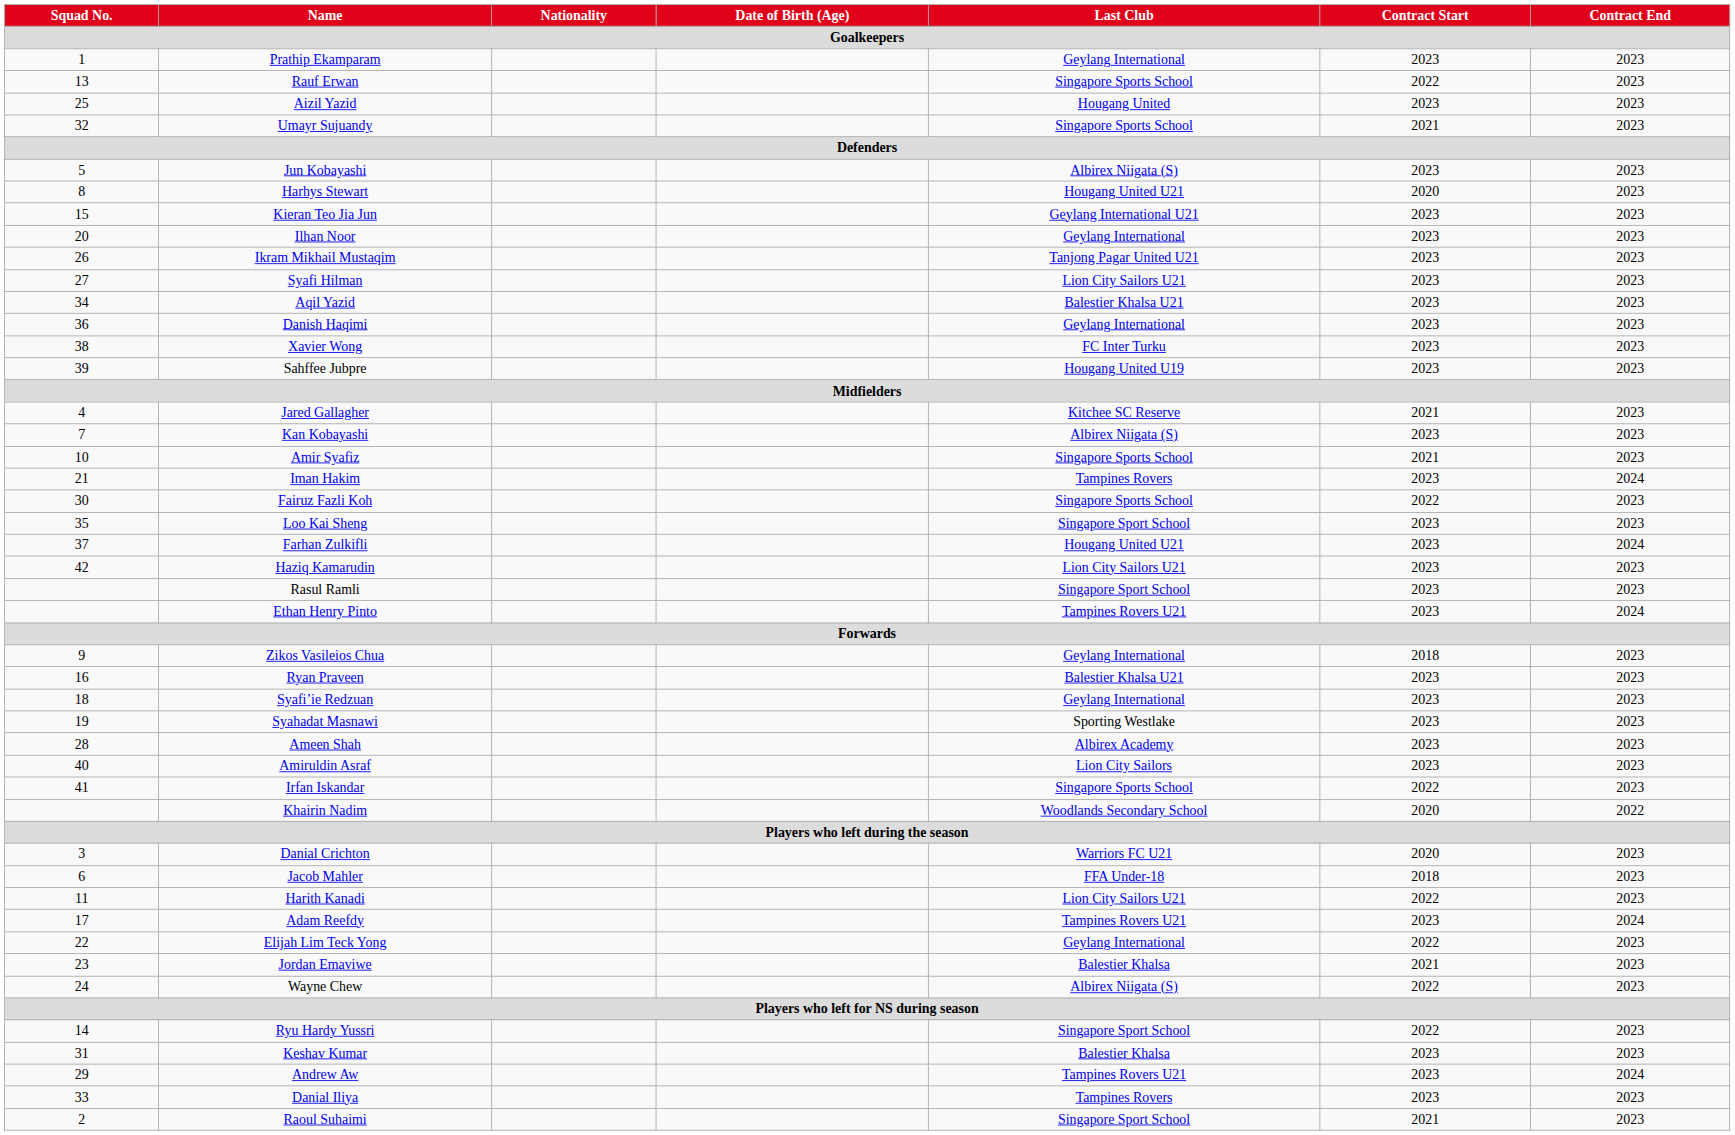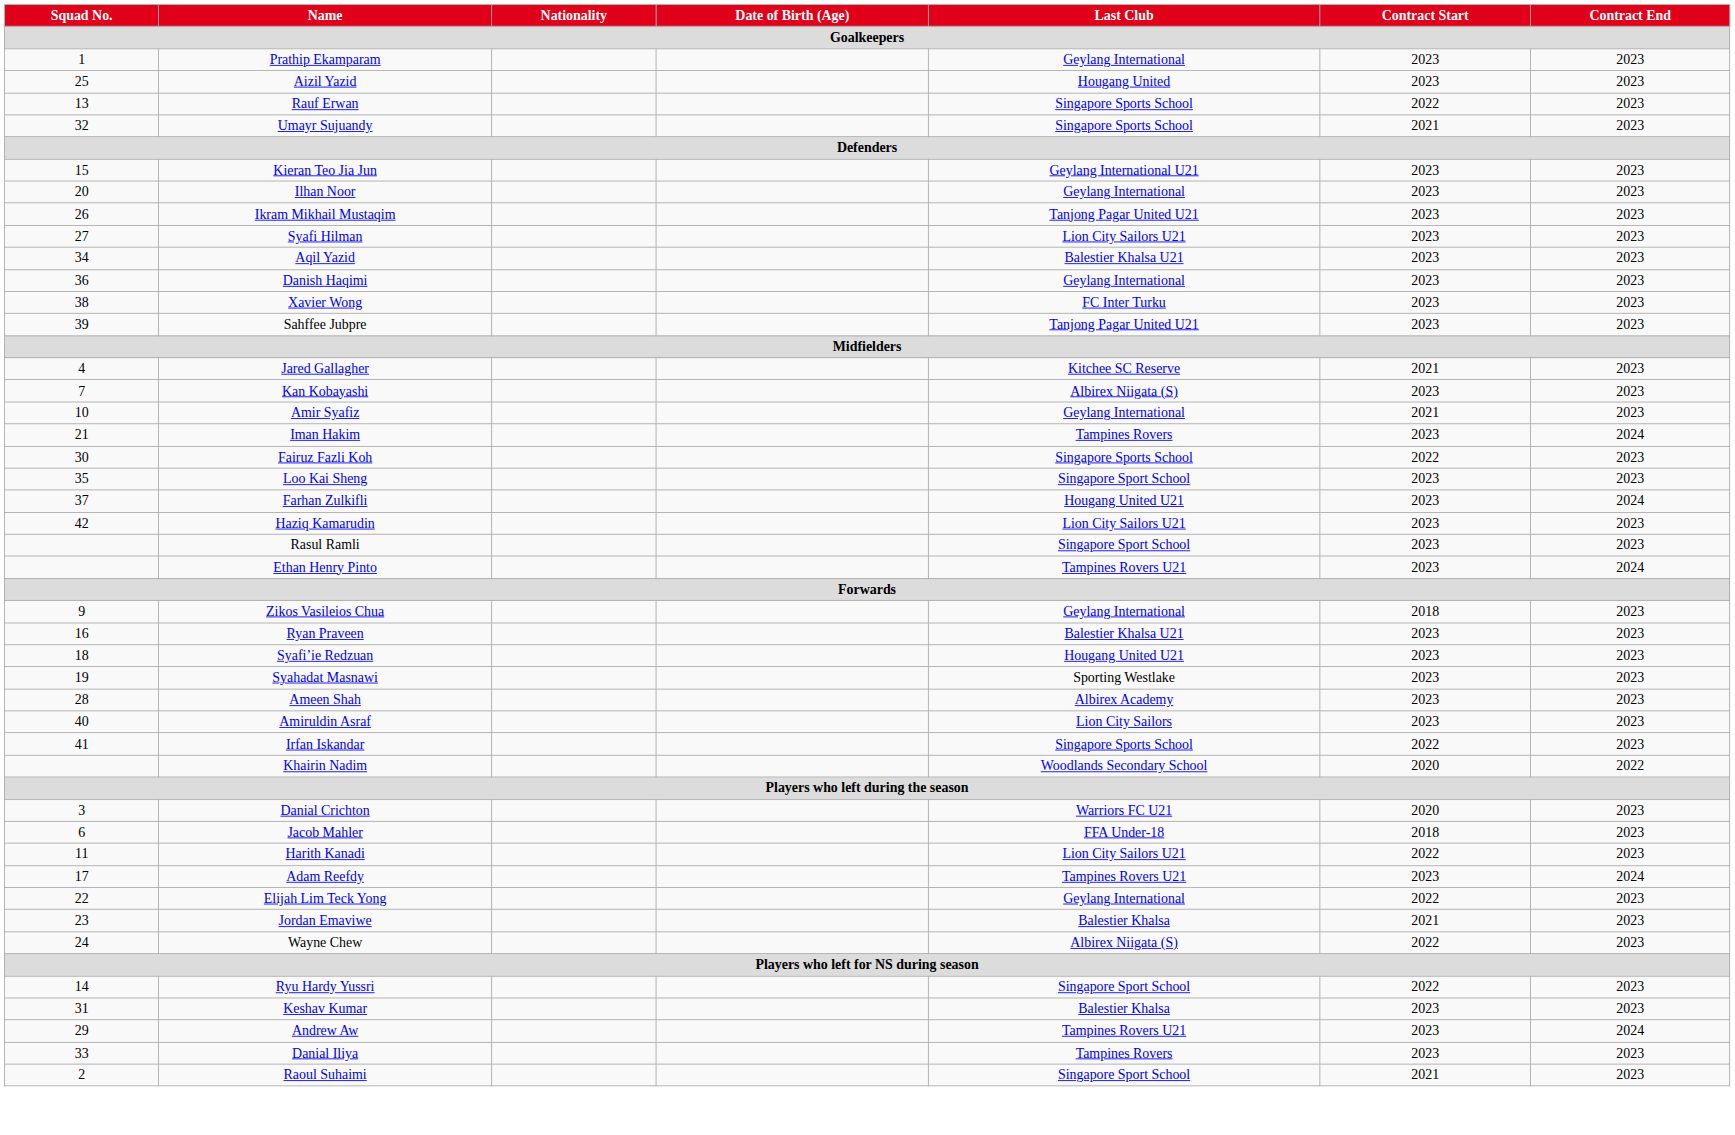rows swapped: Rauf Erwan <-> Aizil Yazid
- row: 5 | Jun Kobayashi | Albirex Niigata (S) | 2023 | 2023
- row: 8 | Harhys Stewart | Hougang United U21 | 2020 | 2023
Sahffee Jubpre | Last Club: Hougang United U19 -> Tanjong Pagar United U21
Amir Syafiz | Last Club: Singapore Sports School -> Geylang International
Syafi’ie Redzuan | Last Club: Geylang International -> Hougang United U21
